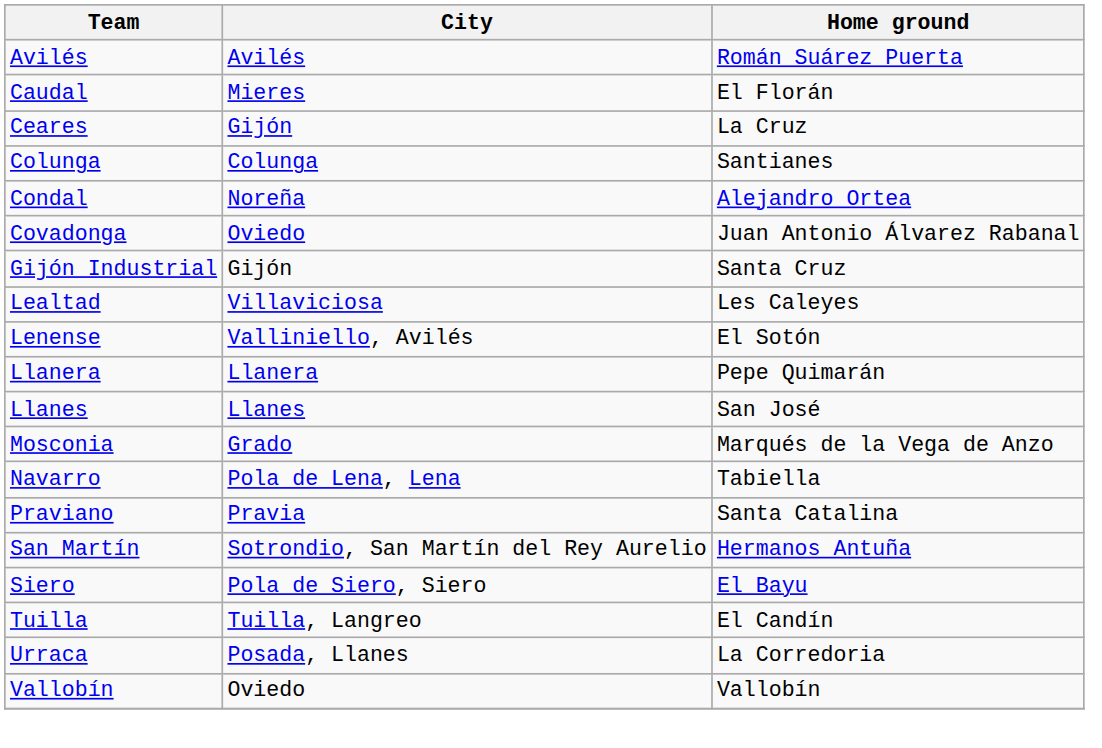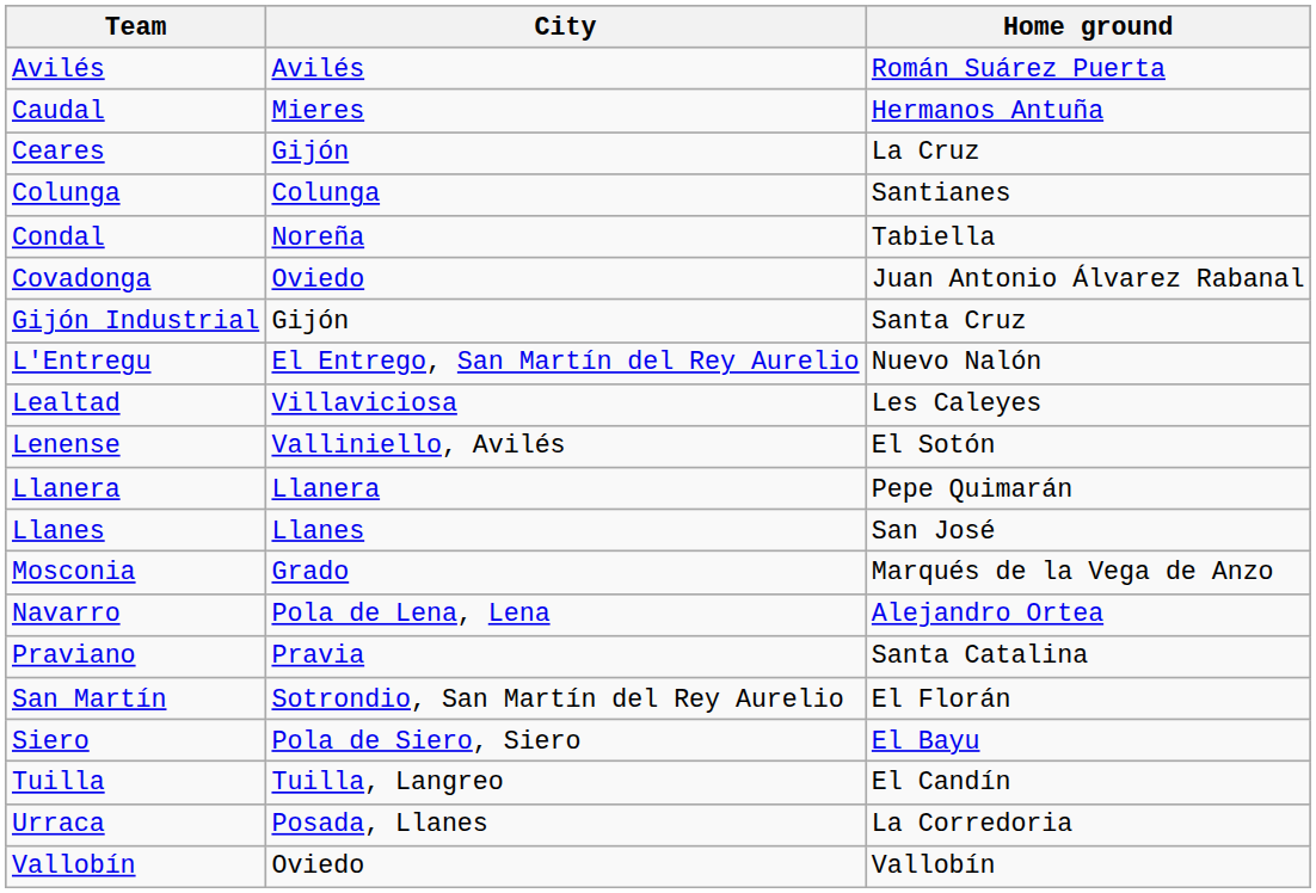Caudal | Home ground: El Florán -> Hermanos Antuña
Condal | Home ground: Alejandro Ortea -> Tabiella
+ row: L'Entregu | El Entrego, San Martín del Rey Aurelio | Nuevo Nalón
Navarro | Home ground: Tabiella -> Alejandro Ortea
San Martín | Home ground: Hermanos Antuña -> El Florán
